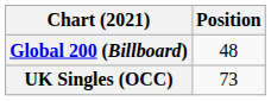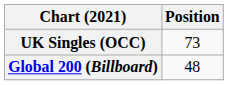rows swapped: Global 200 (Billboard) <-> UK Singles (OCC)
